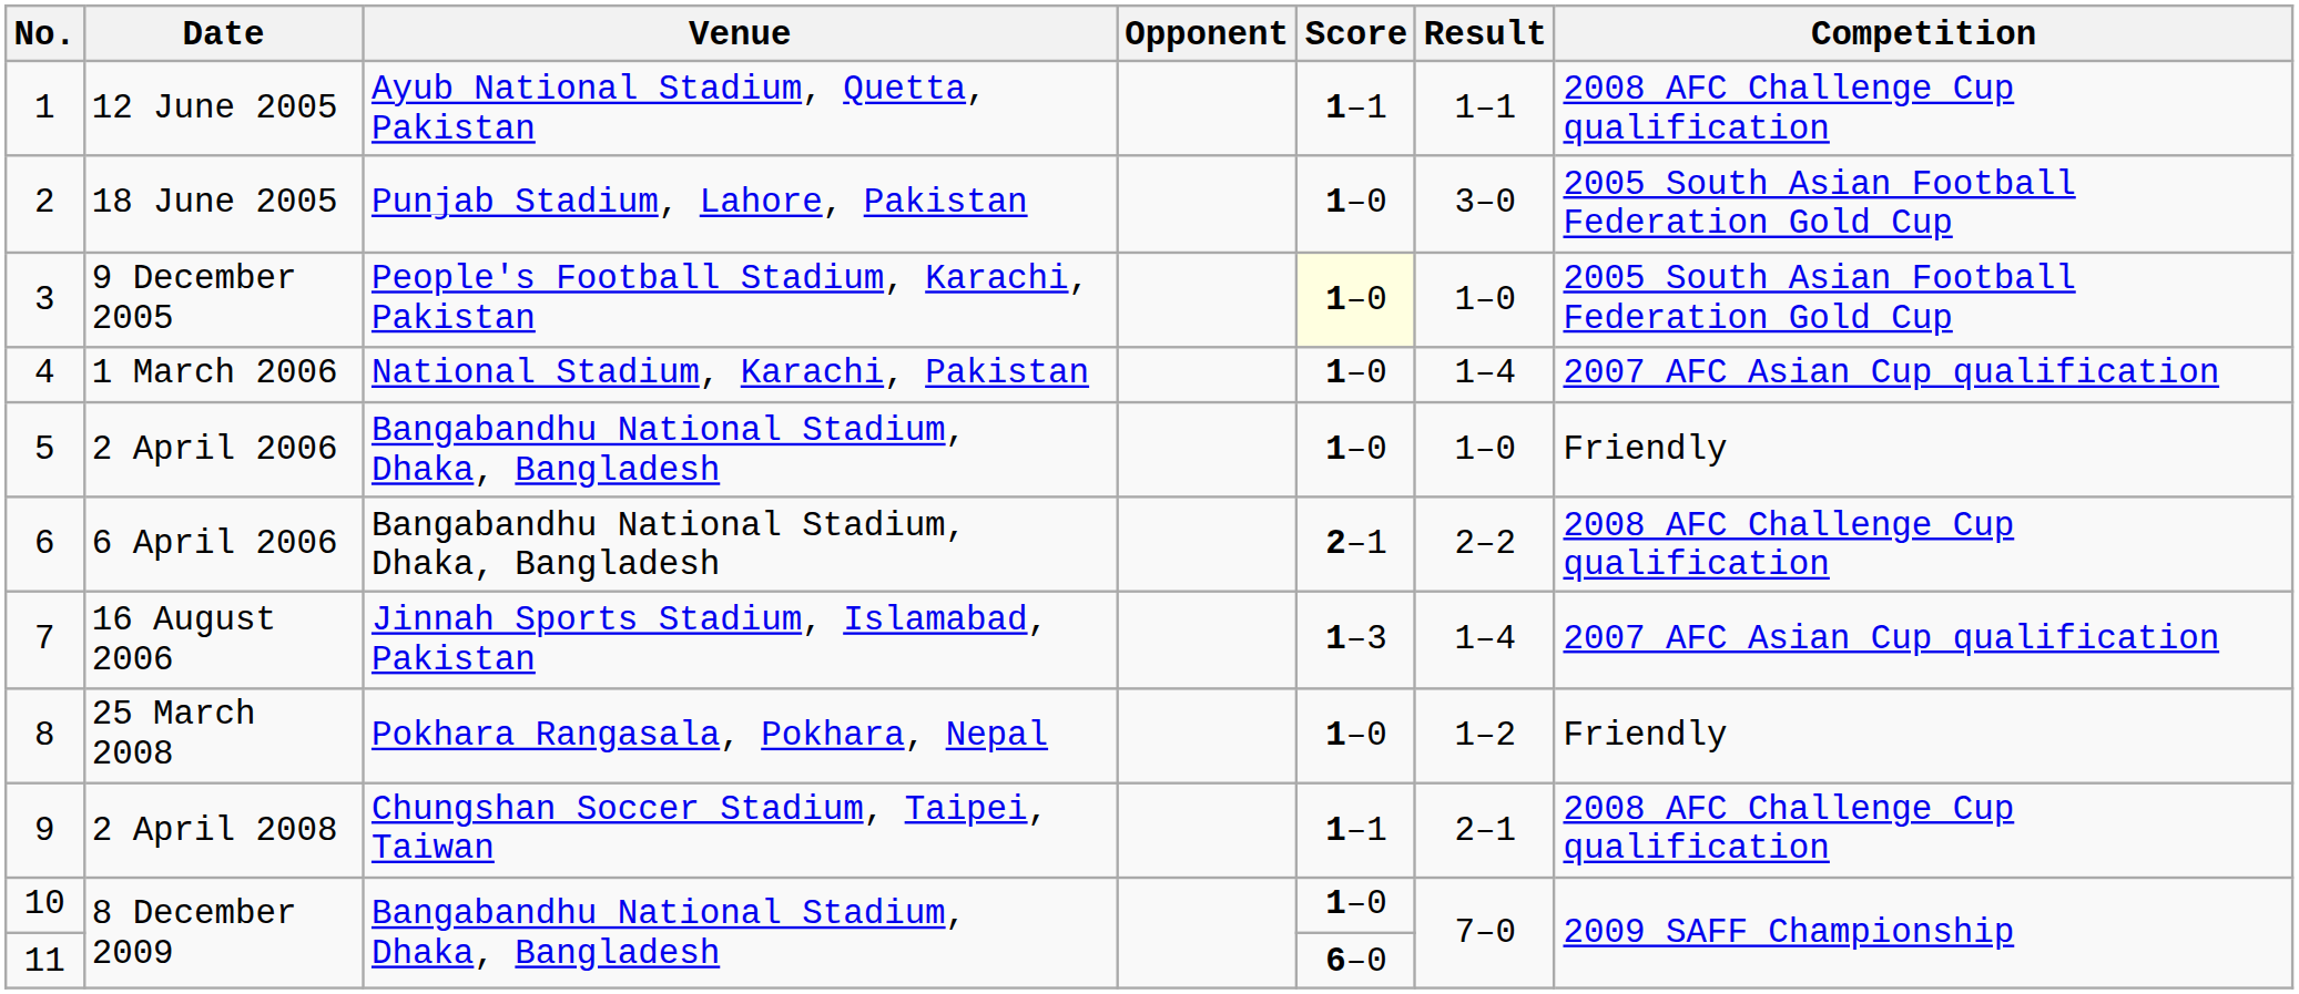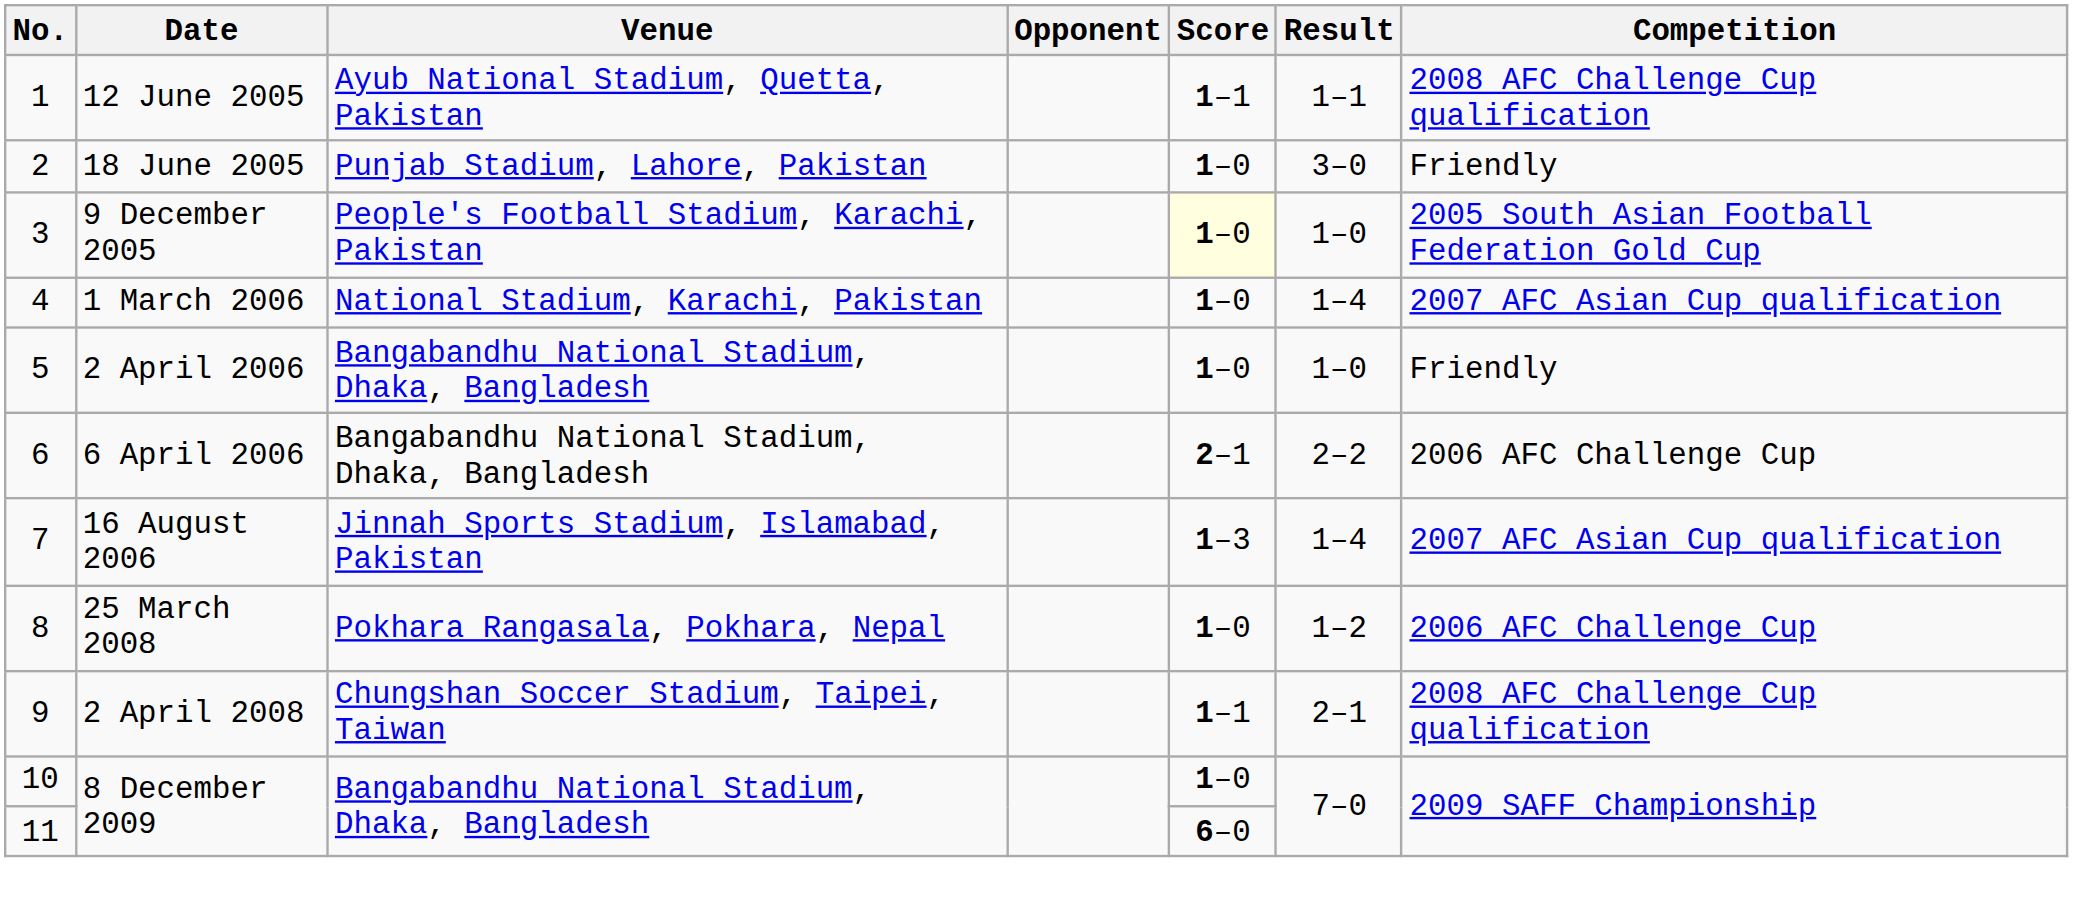18 June 2005 | Competition: 2005 South Asian Football Federation Gold Cup -> Friendly
6 April 2006 | Competition: 2008 AFC Challenge Cup qualification -> 2006 AFC Challenge Cup
25 March 2008 | Competition: Friendly -> 2006 AFC Challenge Cup
